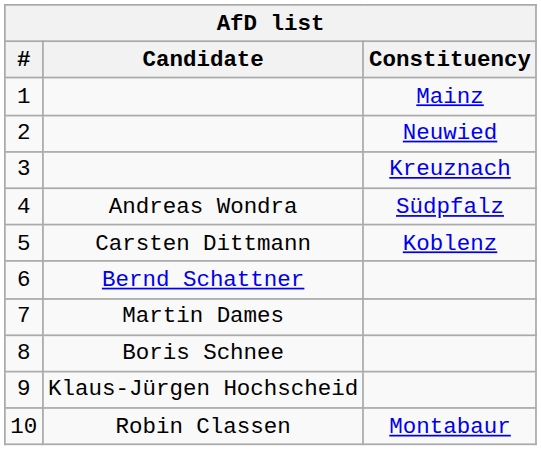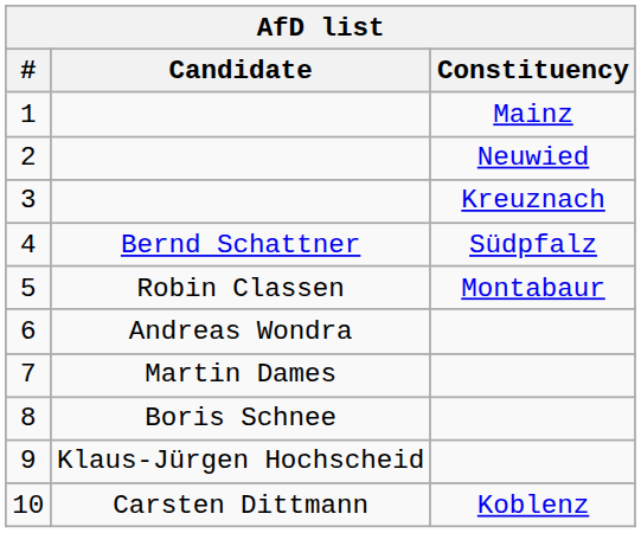4 | Candidate: Andreas Wondra -> Bernd Schattner
5 | Candidate: Carsten Dittmann -> Robin Classen
5 | Constituency: Koblenz -> Montabaur
6 | Candidate: Bernd Schattner -> Andreas Wondra
10 | Candidate: Robin Classen -> Carsten Dittmann
10 | Constituency: Montabaur -> Koblenz
